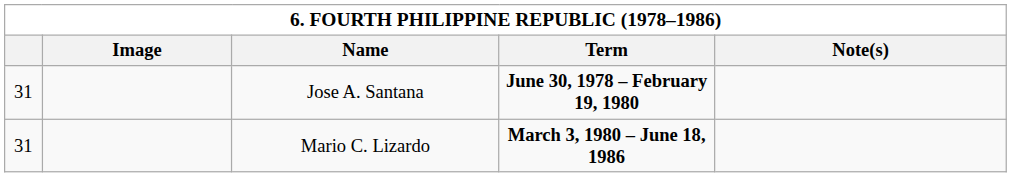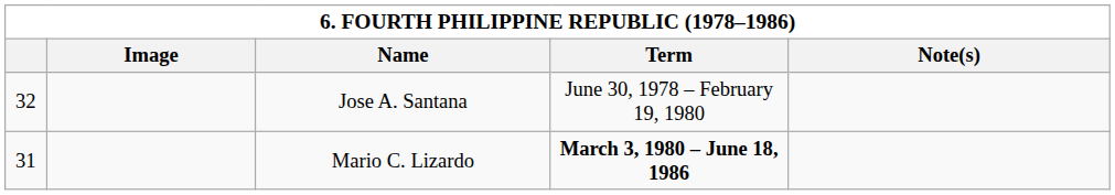Jose A. Santana | column 1: 31 -> 32
Jose A. Santana | Term: bold -> normal
